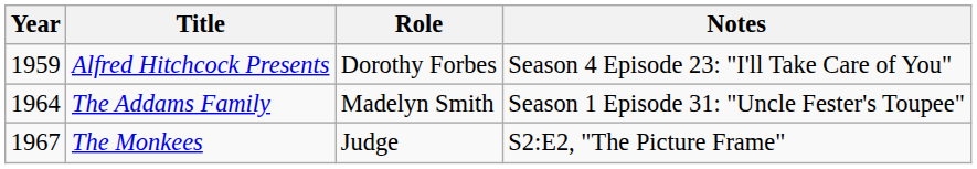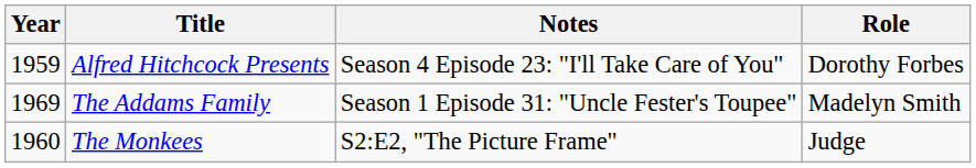columns swapped: Role <-> Notes
The Addams Family | Year: 1964 -> 1969
The Monkees | Year: 1967 -> 1960
